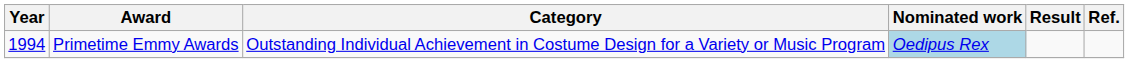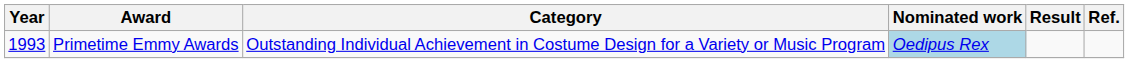Primetime Emmy Awards | Year: 1994 -> 1993
